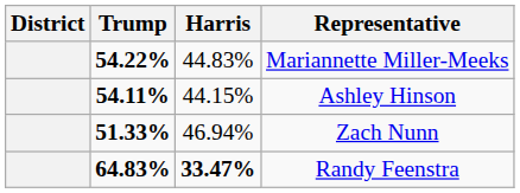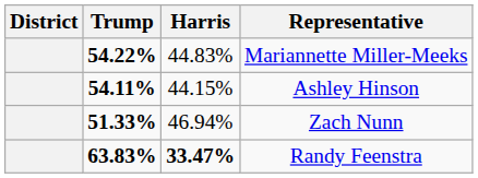Randy Feenstra | Trump: 64.83% -> 63.83%
